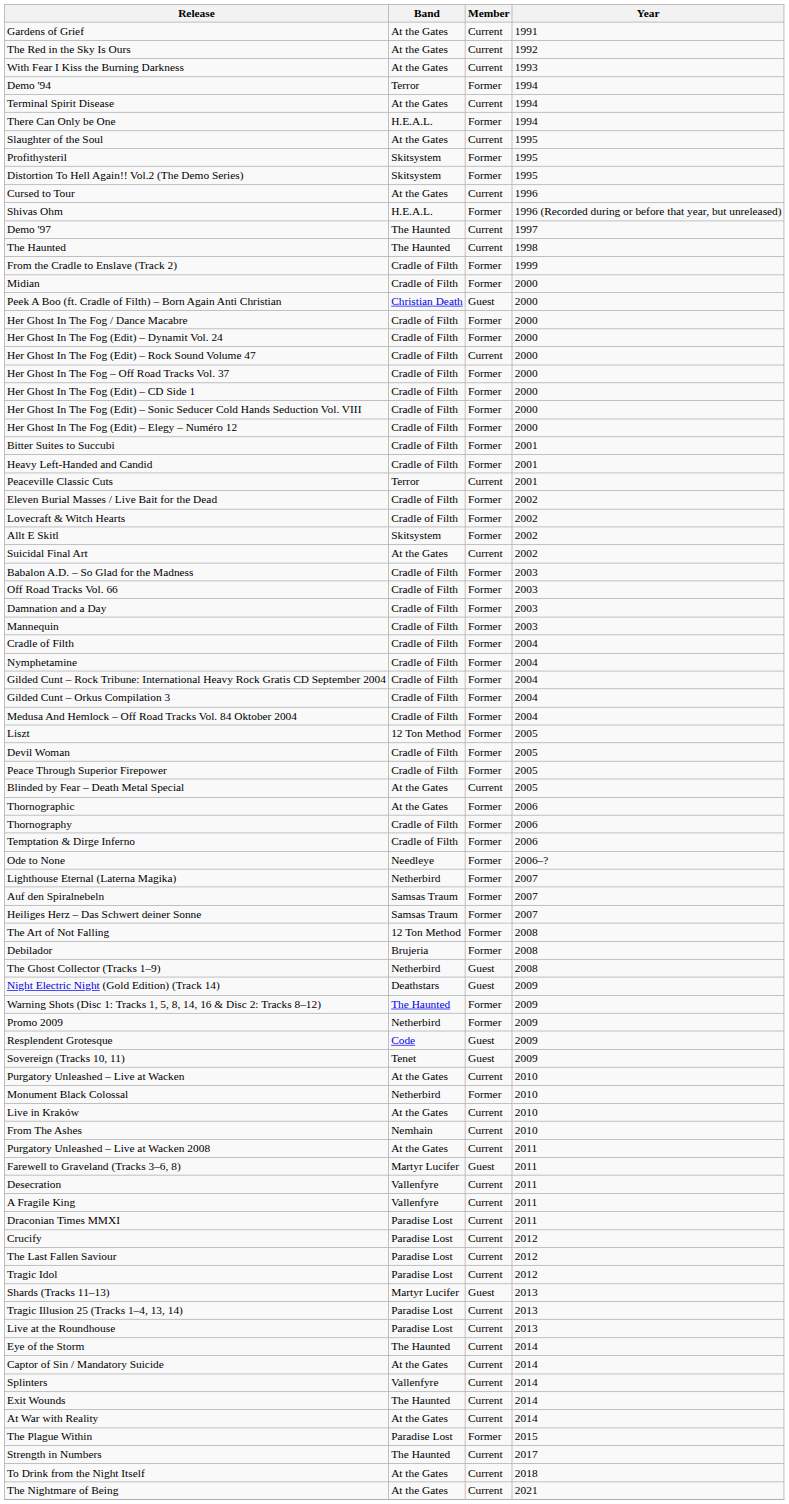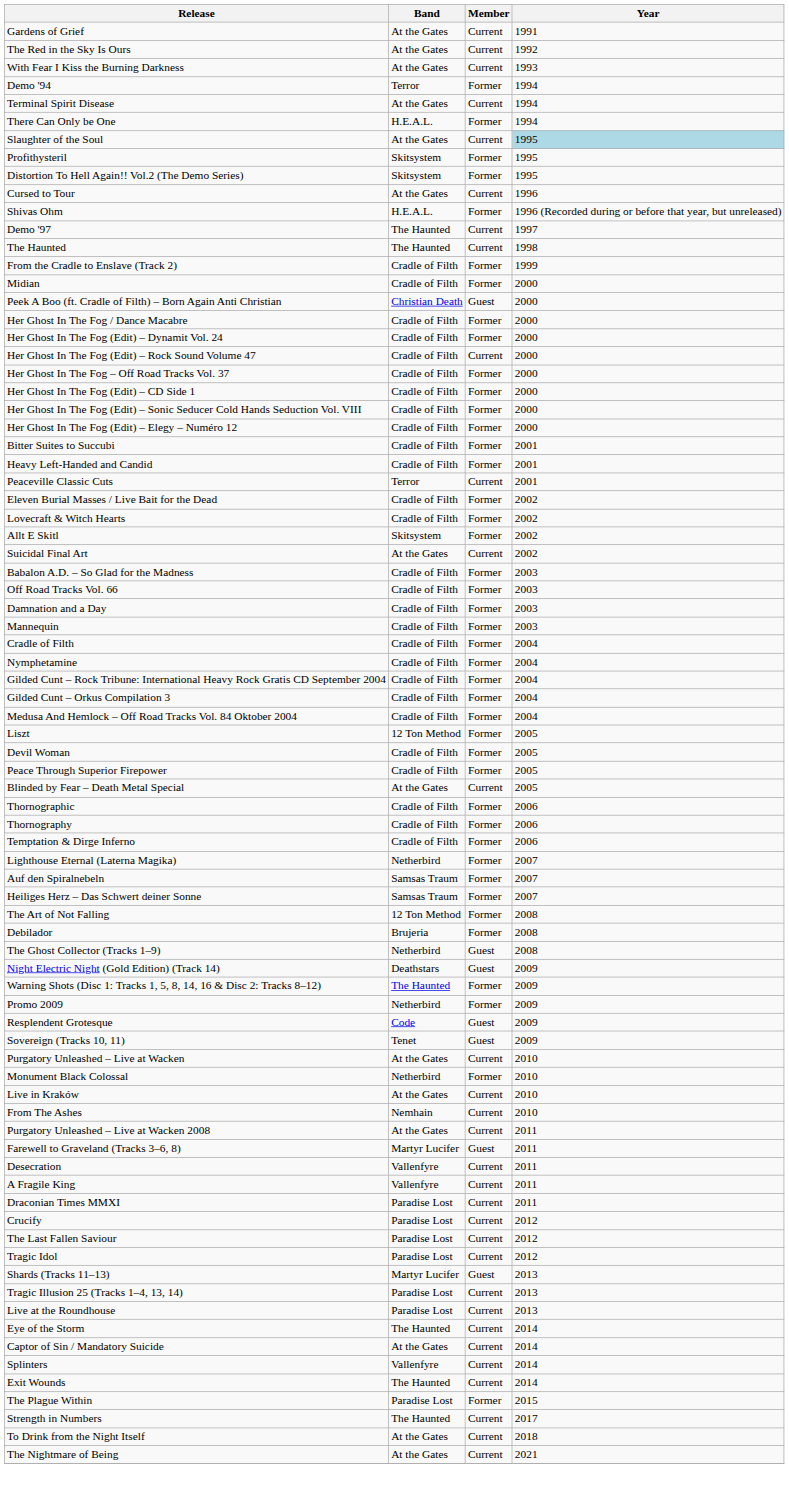Slaughter of the Soul | Year: no background -> lightblue background
Thornographic | Band: At the Gates -> Cradle of Filth
- row: Ode to None | Needleye | Former | 2006–?
- row: At War with Reality | At the Gates | Current | 2014
